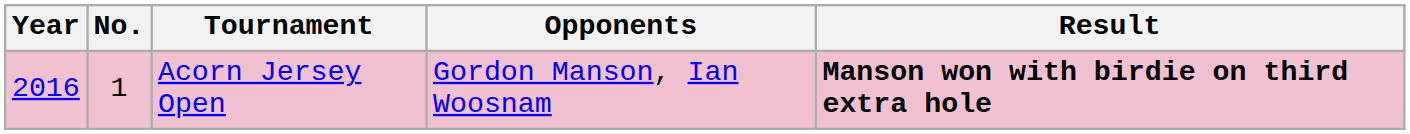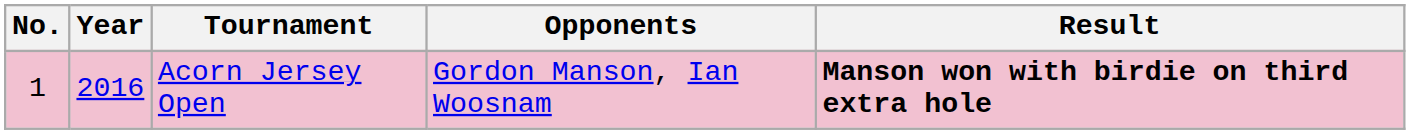columns swapped: No. <-> Year
